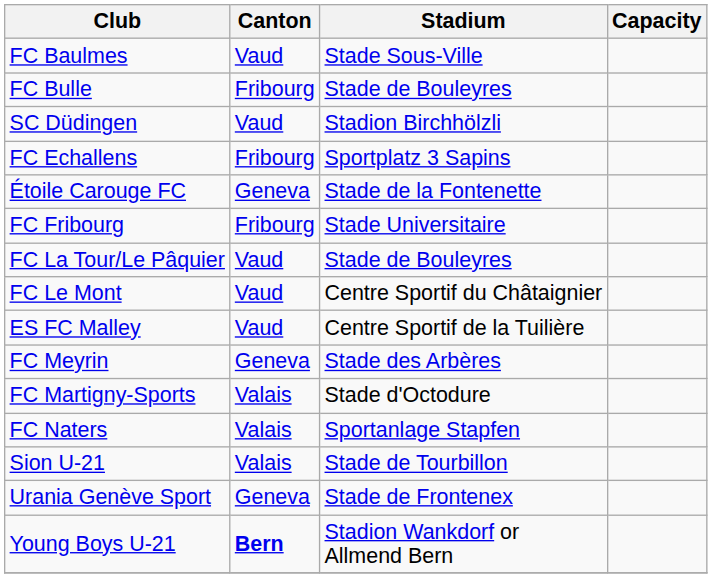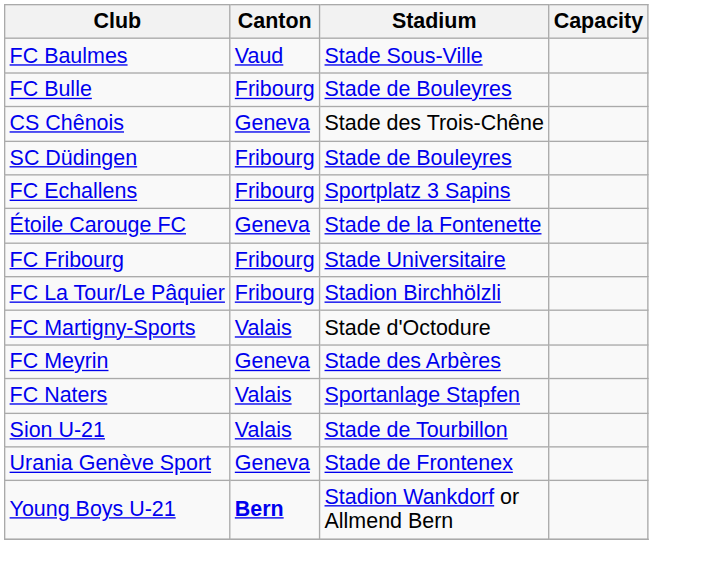+ row: CS Chênois | Geneva | Stade des Trois-Chêne
SC Düdingen | Canton: Vaud -> Fribourg
SC Düdingen | Stadium: Stadion Birchhölzli -> Stade de Bouleyres
FC La Tour/Le Pâquier | Canton: Vaud -> Fribourg
FC La Tour/Le Pâquier | Stadium: Stade de Bouleyres -> Stadion Birchhölzli
- row: FC Le Mont | Vaud | Centre Sportif du Châtaignier
- row: ES FC Malley | Vaud | Centre Sportif de la Tuilière
rows swapped: FC Martigny-Sports <-> FC Meyrin
